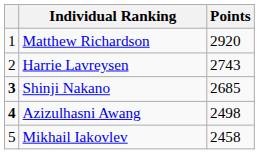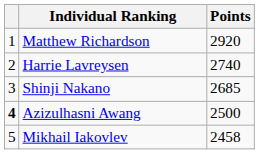Harrie Lavreysen | Points: 2743 -> 2740
Shinji Nakano | column 1: bold -> normal
Azizulhasni Awang | Points: 2498 -> 2500
